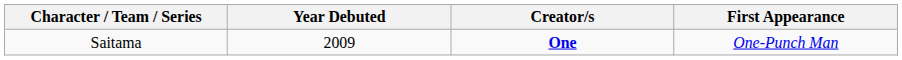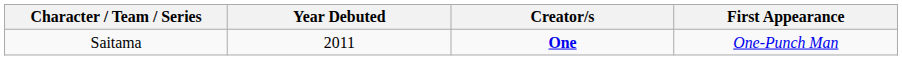Saitama | Year Debuted: 2009 -> 2011
